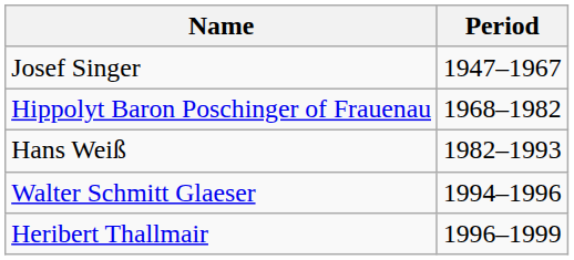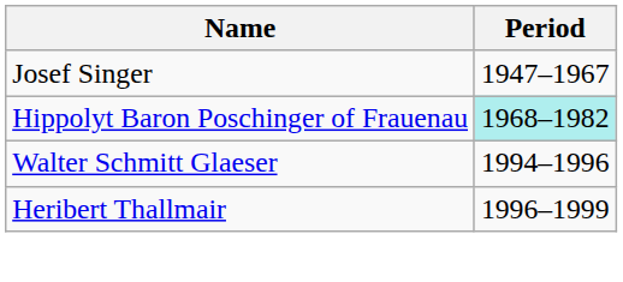Hippolyt Baron Poschinger of Frauenau | Period: no background -> paleturquoise background
- row: Hans Weiß | 1982–1993
